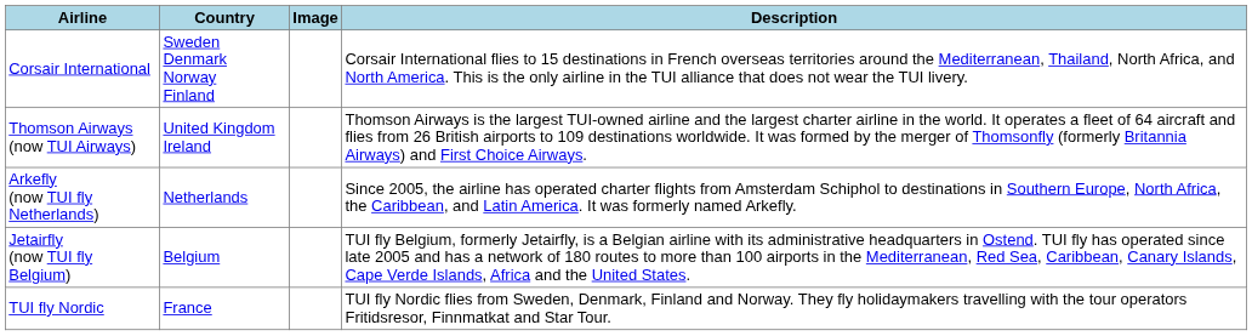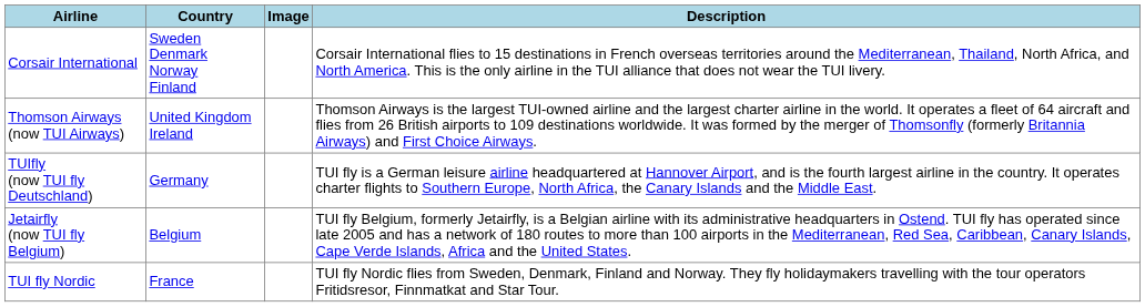- row: Arkefly (now TUI fly Netherlands) | Netherlands | Since 2005, the airline has operated charter flights from Amsterdam Schiphol to destinations in Southern Europe, North Africa, the Caribbean, and Latin America. It was formerly named Arkefly.
+ row: TUIfly (now TUI fly Deutschland) | Germany | TUI fly is a German leisure airline headquartered at Hannover Airport, and is the fourth largest airline in the country. It operates charter flights to Southern Europe, North Africa, the Canary Islands and the Middle East.
